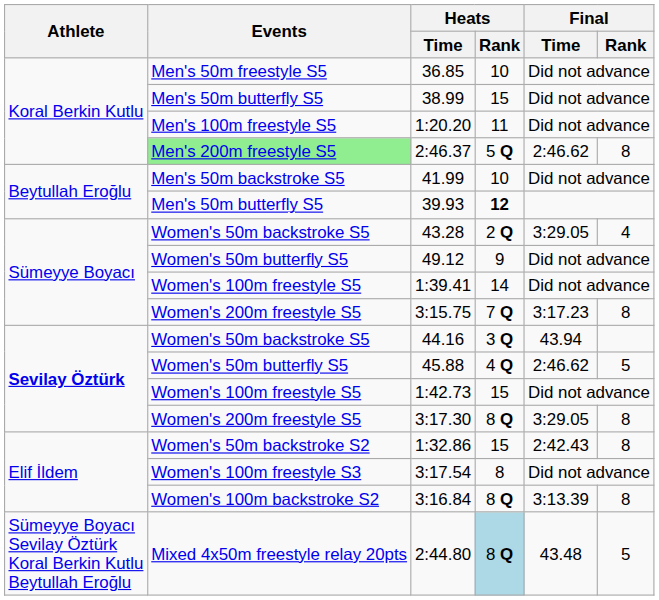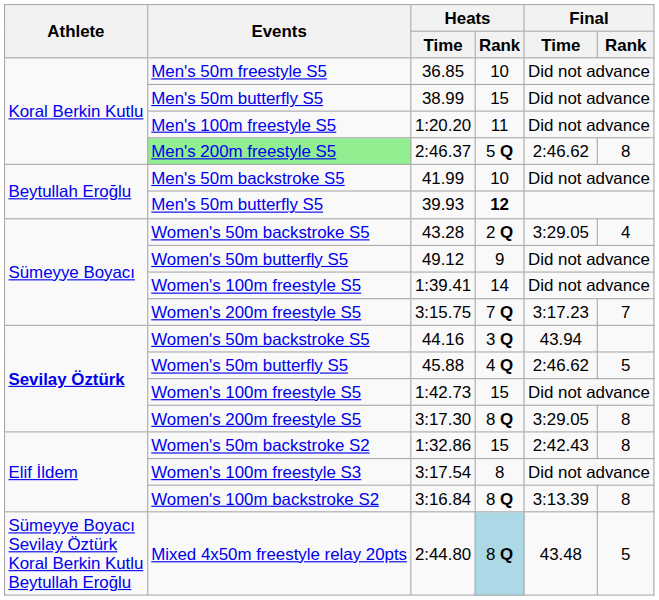3:15.75 | Final / Rank: 8 -> 7
